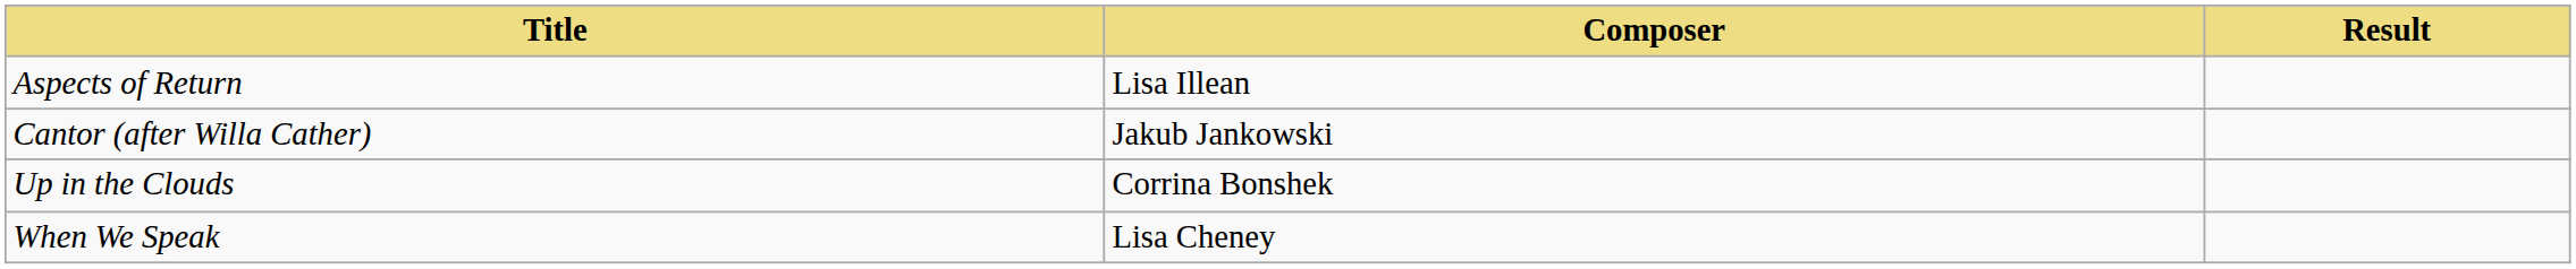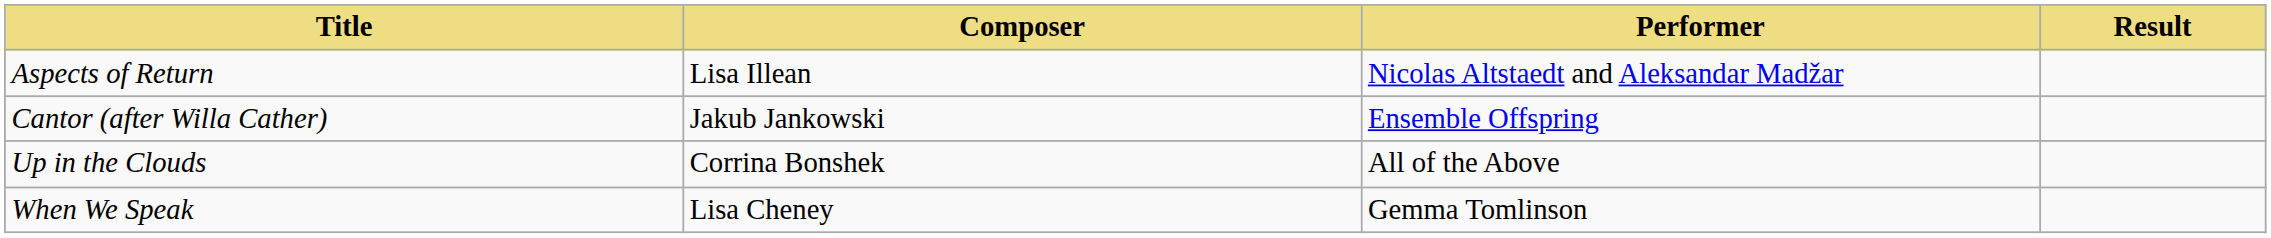+ column: Performer | Nicolas Altstaedt and Aleksandar Madžar | Ensemble Offspring | All of the Above | Gemma Tomlinson
